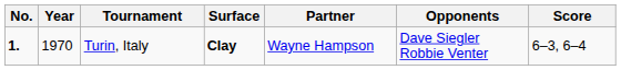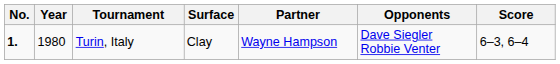Turin, Italy | Year: 1970 -> 1980
Turin, Italy | Surface: bold -> normal
